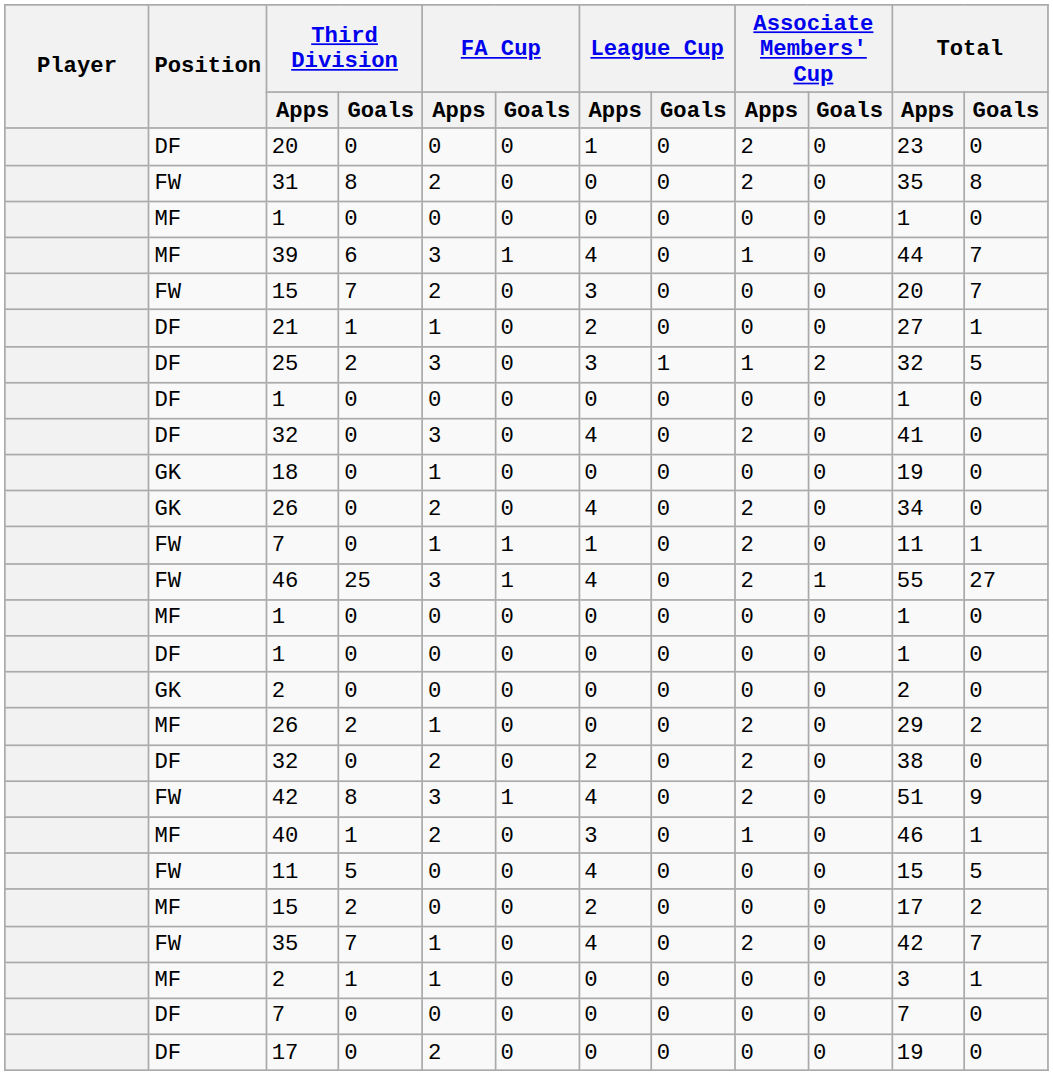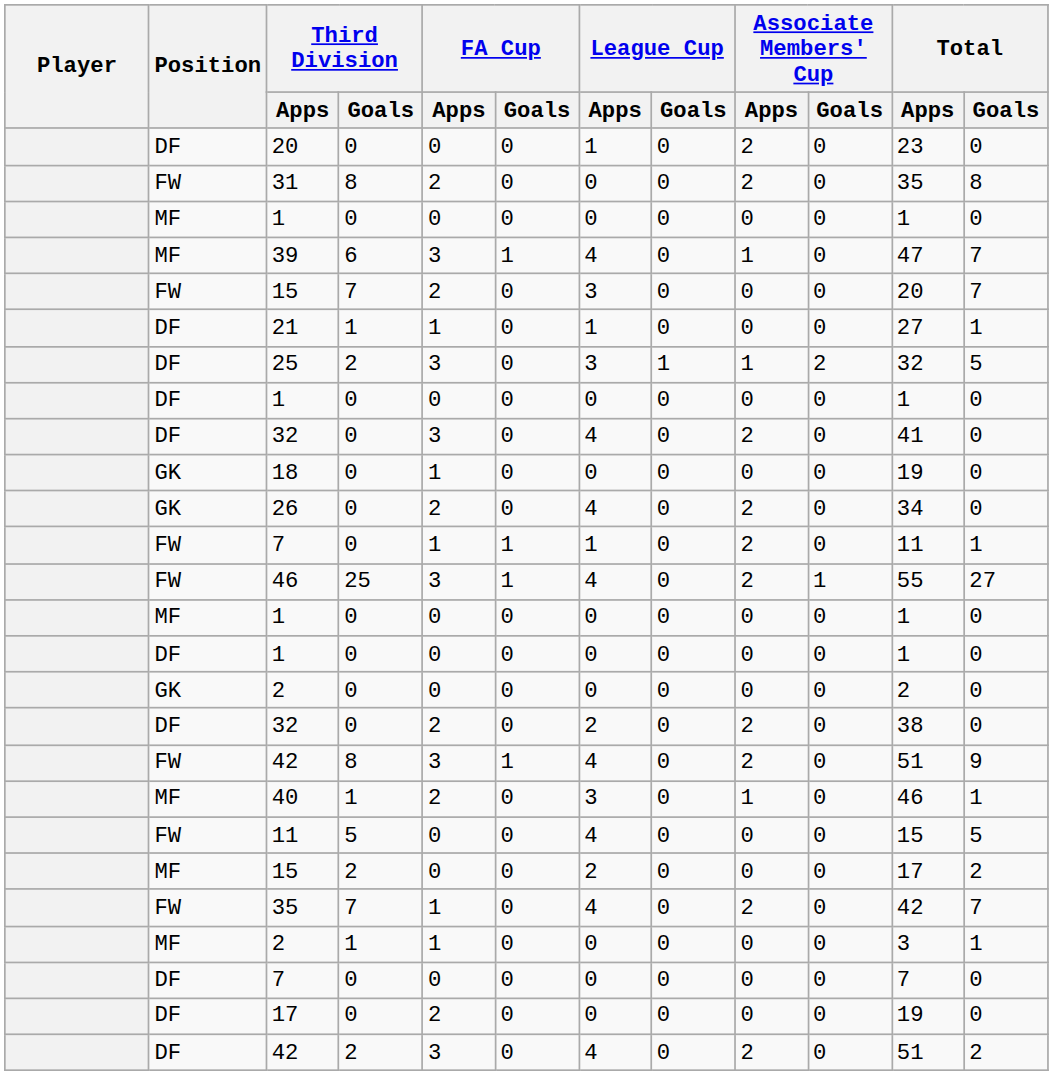39 | Total / Apps: 44 -> 47
21 | League Cup / Apps: 2 -> 1
- row: MF | 26 | 2 | 1 | 0 | 0 | 0 | 2 | 0 | 29 | 2
+ row: DF | 42 | 2 | 3 | 0 | 4 | 0 | 2 | 0 | 51 | 2
